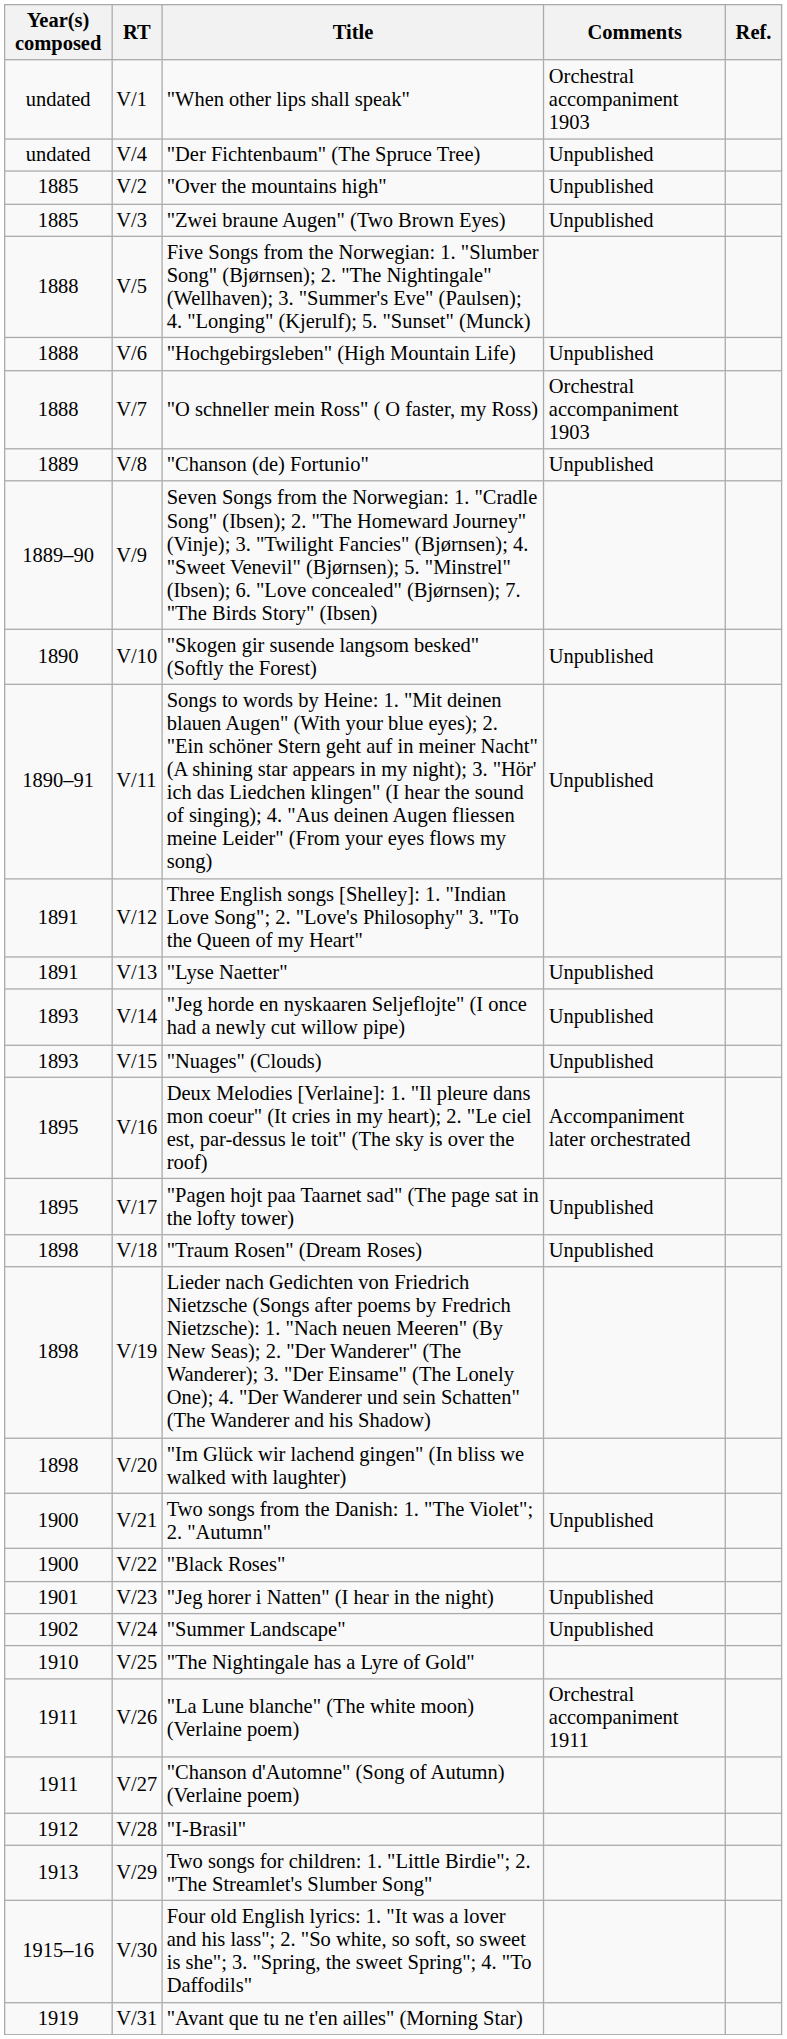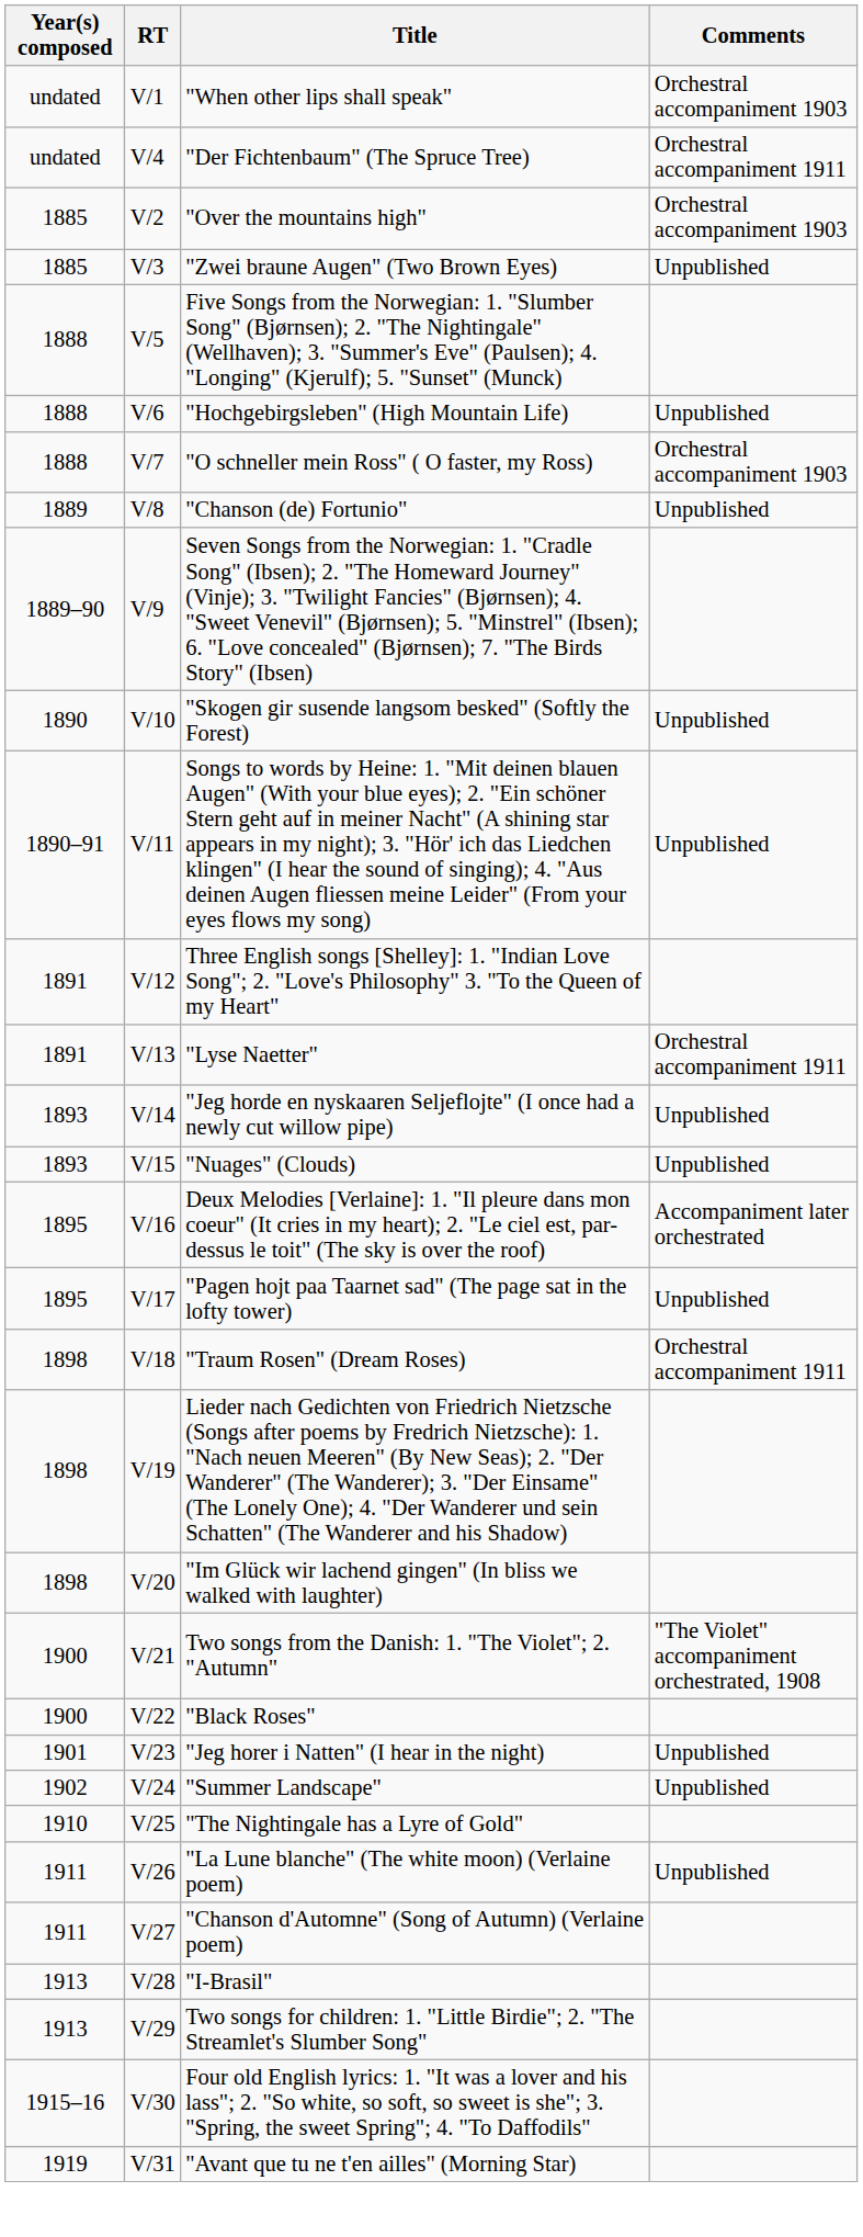- column: Ref.
"Der Fichtenbaum" (The Spruce Tree) | Comments: Unpublished -> Orchestral accompaniment 1911
"Over the mountains high" | Comments: Unpublished -> Orchestral accompaniment 1903
"Lyse Naetter" | Comments: Unpublished -> Orchestral accompaniment 1911
"Traum Rosen" (Dream Roses) | Comments: Unpublished -> Orchestral accompaniment 1911
Two songs from the Danish: 1. "The Violet"; 2. "Autumn" | Comments: Unpublished -> "The Violet" accompaniment orchestrated, 1908
"La Lune blanche" (The white moon) (Verlaine poem) | Comments: Orchestral accompaniment 1911 -> Unpublished
"I-Brasil" | Year(s) composed: 1912 -> 1913
